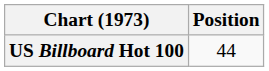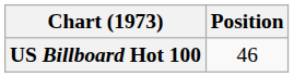US Billboard Hot 100 | Position: 44 -> 46
